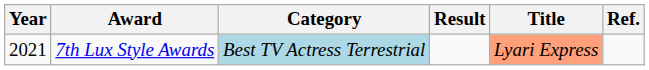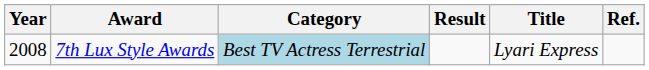7th Lux Style Awards | Year: 2021 -> 2008
7th Lux Style Awards | Title: lightsalmon background -> no background
